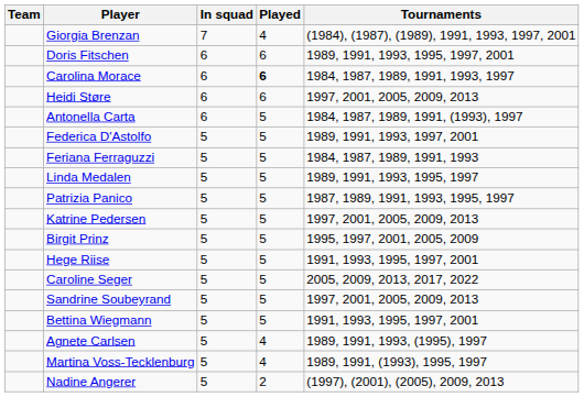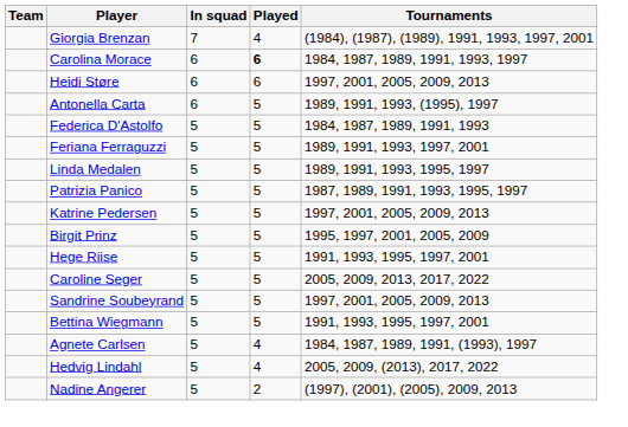- row: Doris Fitschen | 6 | 6 | 1989, 1991, 1993, 1995, 1997, 2001
Antonella Carta | Tournaments: 1984, 1987, 1989, 1991, (1993), 1997 -> 1989, 1991, 1993, (1995), 1997
Federica D'Astolfo | Tournaments: 1989, 1991, 1993, 1997, 2001 -> 1984, 1987, 1989, 1991, 1993
Feriana Ferraguzzi | Tournaments: 1984, 1987, 1989, 1991, 1993 -> 1989, 1991, 1993, 1997, 2001
Agnete Carlsen | Tournaments: 1989, 1991, 1993, (1995), 1997 -> 1984, 1987, 1989, 1991, (1993), 1997
+ row: Hedvig Lindahl | 5 | 4 | 2005, 2009, (2013), 2017, 2022
- row: Martina Voss-Tecklenburg | 5 | 4 | 1989, 1991, (1993), 1995, 1997
